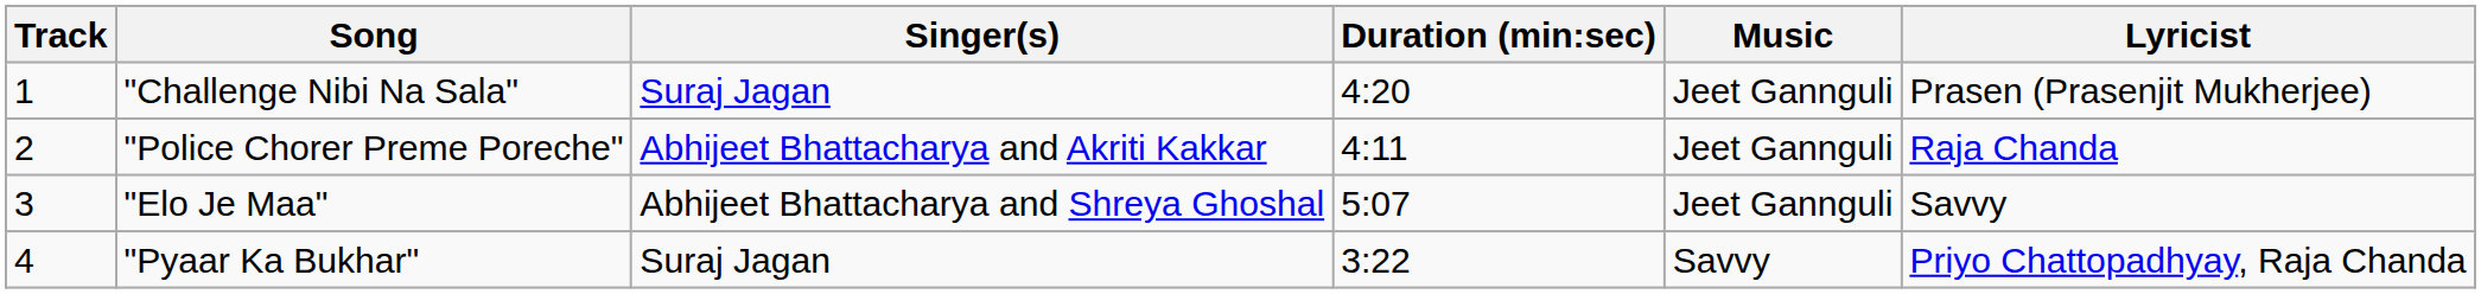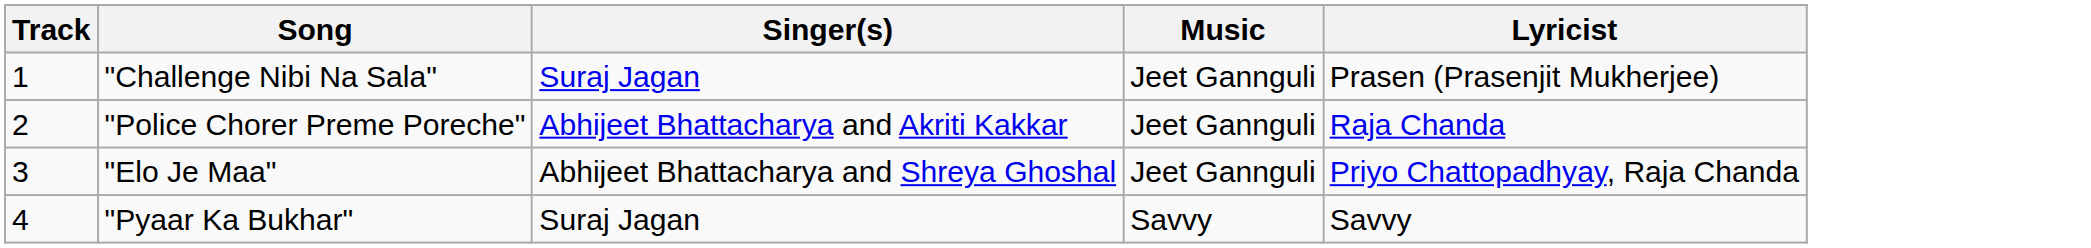- column: Duration (min:sec) | 4:20 | 4:11 | 5:07 | 3:22
"Elo Je Maa" | Lyricist: Savvy -> Priyo Chattopadhyay, Raja Chanda
"Pyaar Ka Bukhar" | Lyricist: Priyo Chattopadhyay, Raja Chanda -> Savvy
